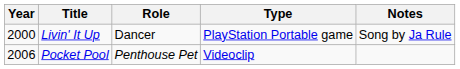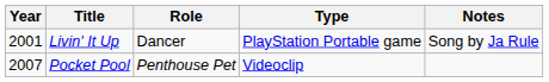Livin' It Up | Year: 2000 -> 2001
Pocket Pool | Year: 2006 -> 2007
